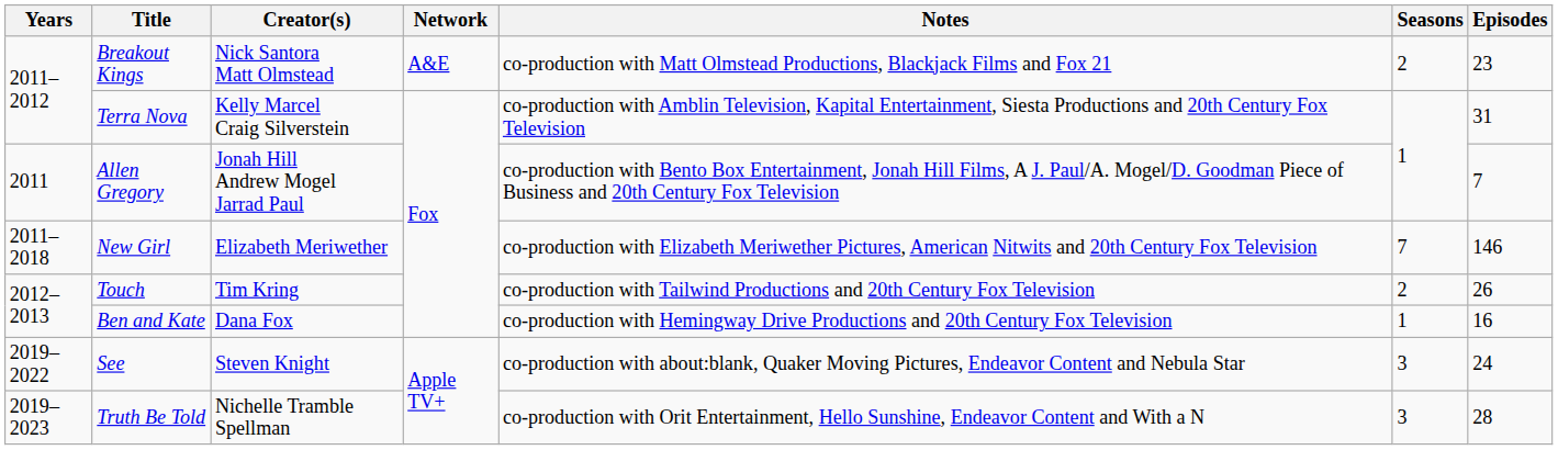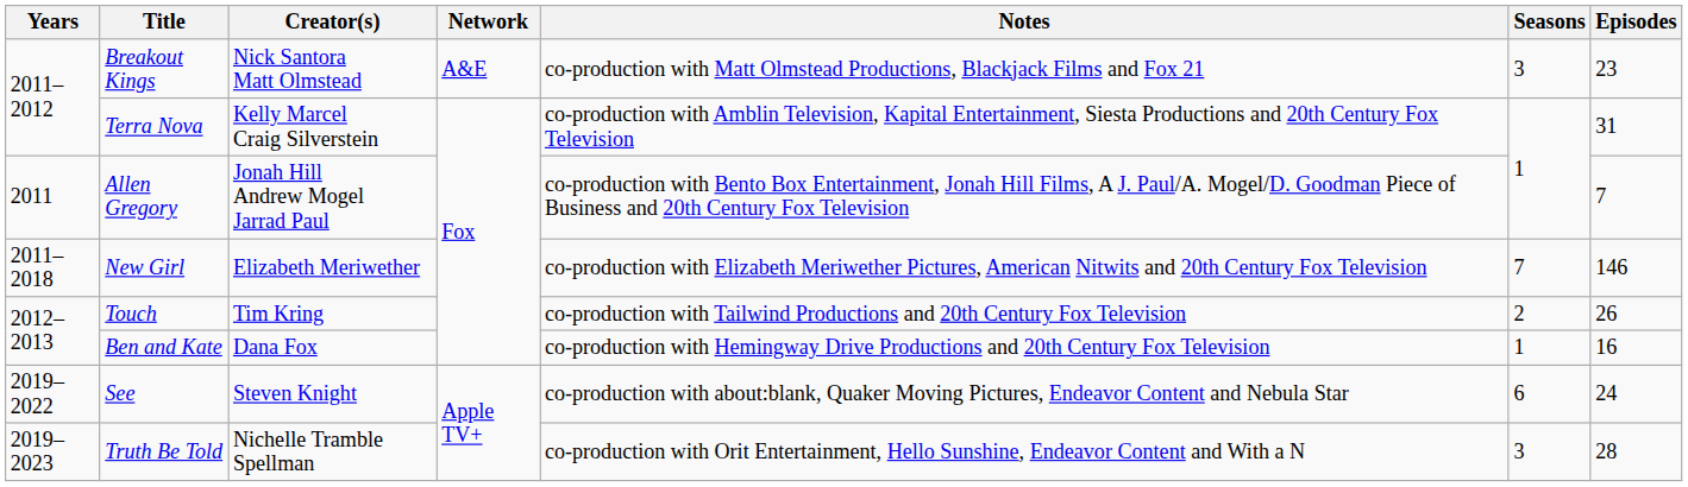Breakout Kings | Seasons: 2 -> 3
See | Seasons: 3 -> 6
